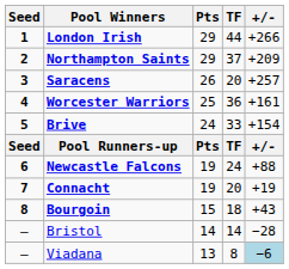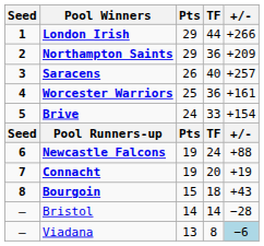Northampton Saints | TF: 37 -> 36
Saracens | TF: 20 -> 40
